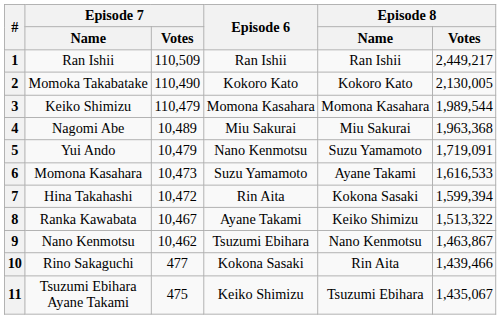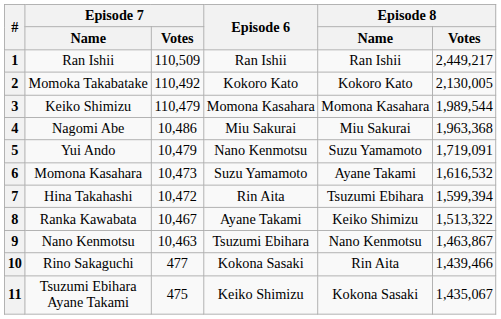2 | Episode 7 / Votes: 110,490 -> 110,492
4 | Episode 7 / Votes: 10,489 -> 10,486
6 | Episode 8 / Votes: 1,616,533 -> 1,616,532
7 | Episode 8 / Name: Kokona Sasaki -> Tsuzumi Ebihara
9 | Episode 7 / Votes: 10,462 -> 10,463
11 | Episode 8 / Name: Tsuzumi Ebihara -> Kokona Sasaki
